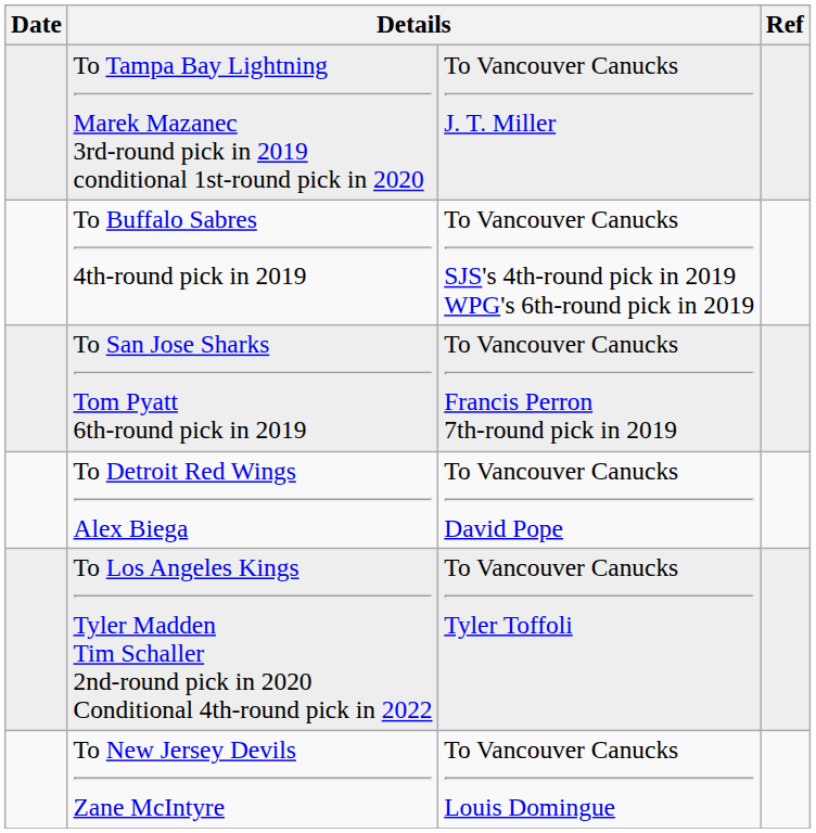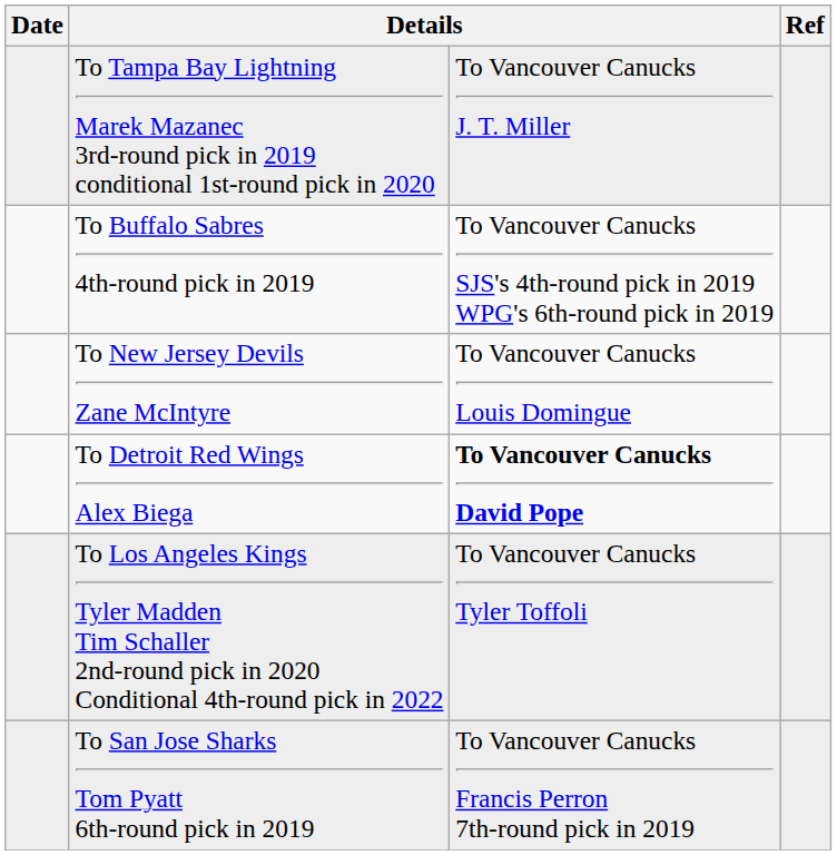rows swapped: To San Jose Sharks Tom Pyatt 6th-round pick in 2019 <-> To New Jersey Devils Zane McIntyre
To Detroit Red Wings Alex Biega | column 3: normal -> bold
